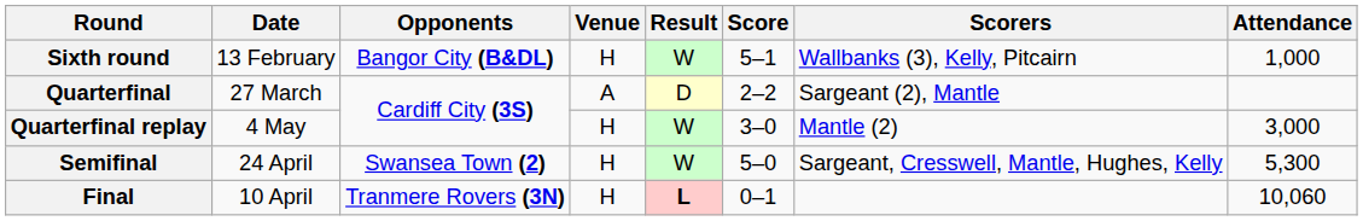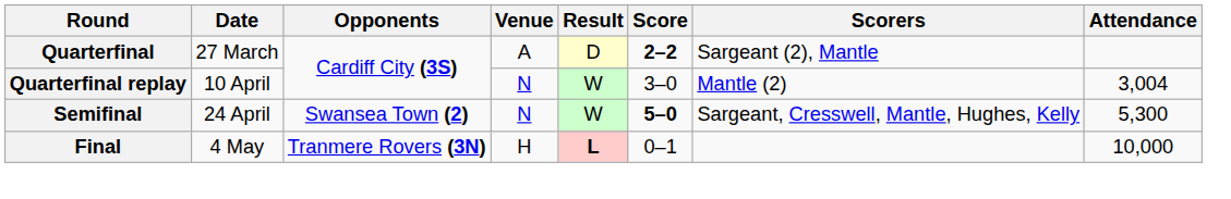- row: Sixth round | 13 February | Bangor City (B&DL) | H | W | 5–1 | Wallbanks (3), Kelly, Pitcairn | 1,000
Quarterfinal | Score: normal -> bold
Quarterfinal replay | Date: 4 May -> 10 April
Quarterfinal replay | Venue: H -> N
Quarterfinal replay | Attendance: 3,000 -> 3,004
Semifinal | Venue: H -> N
Semifinal | Score: normal -> bold
Final | Date: 10 April -> 4 May
Final | Attendance: 10,060 -> 10,000
